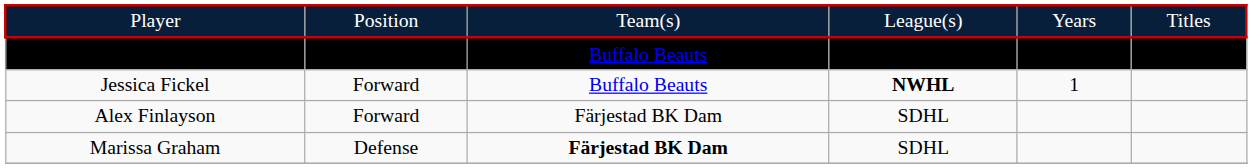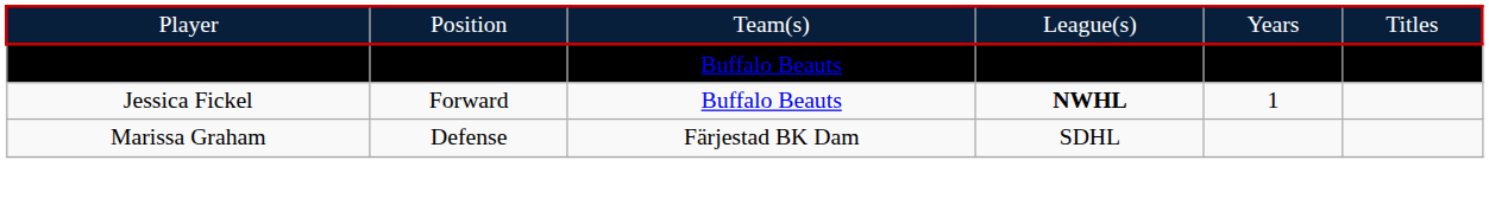- row: Alex Finlayson | Forward | Färjestad BK Dam | SDHL
Marissa Graham | column 3: bold -> normal
